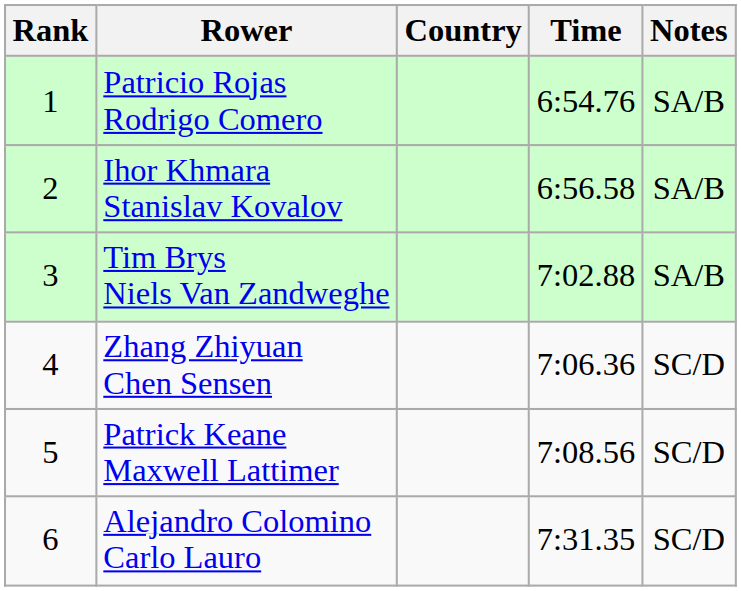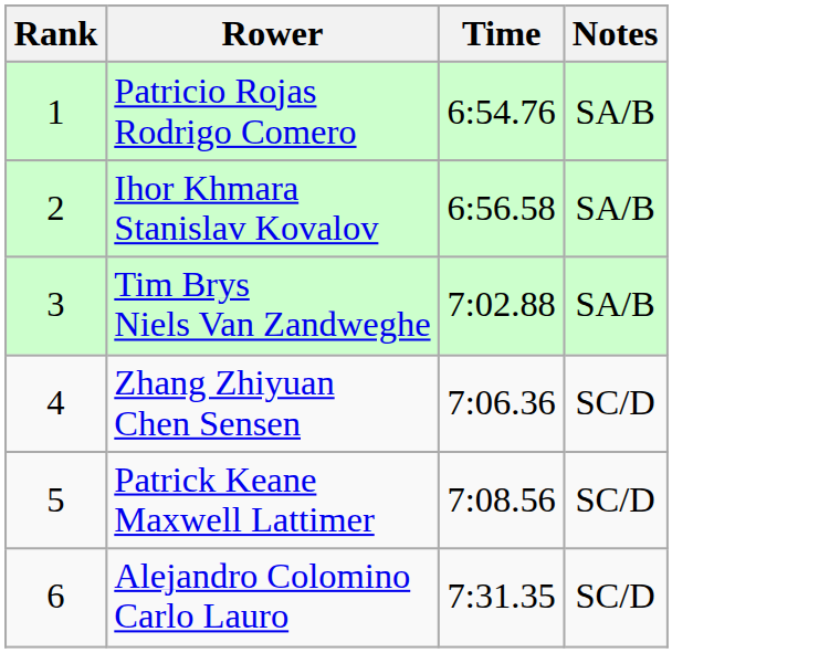- column: Country
